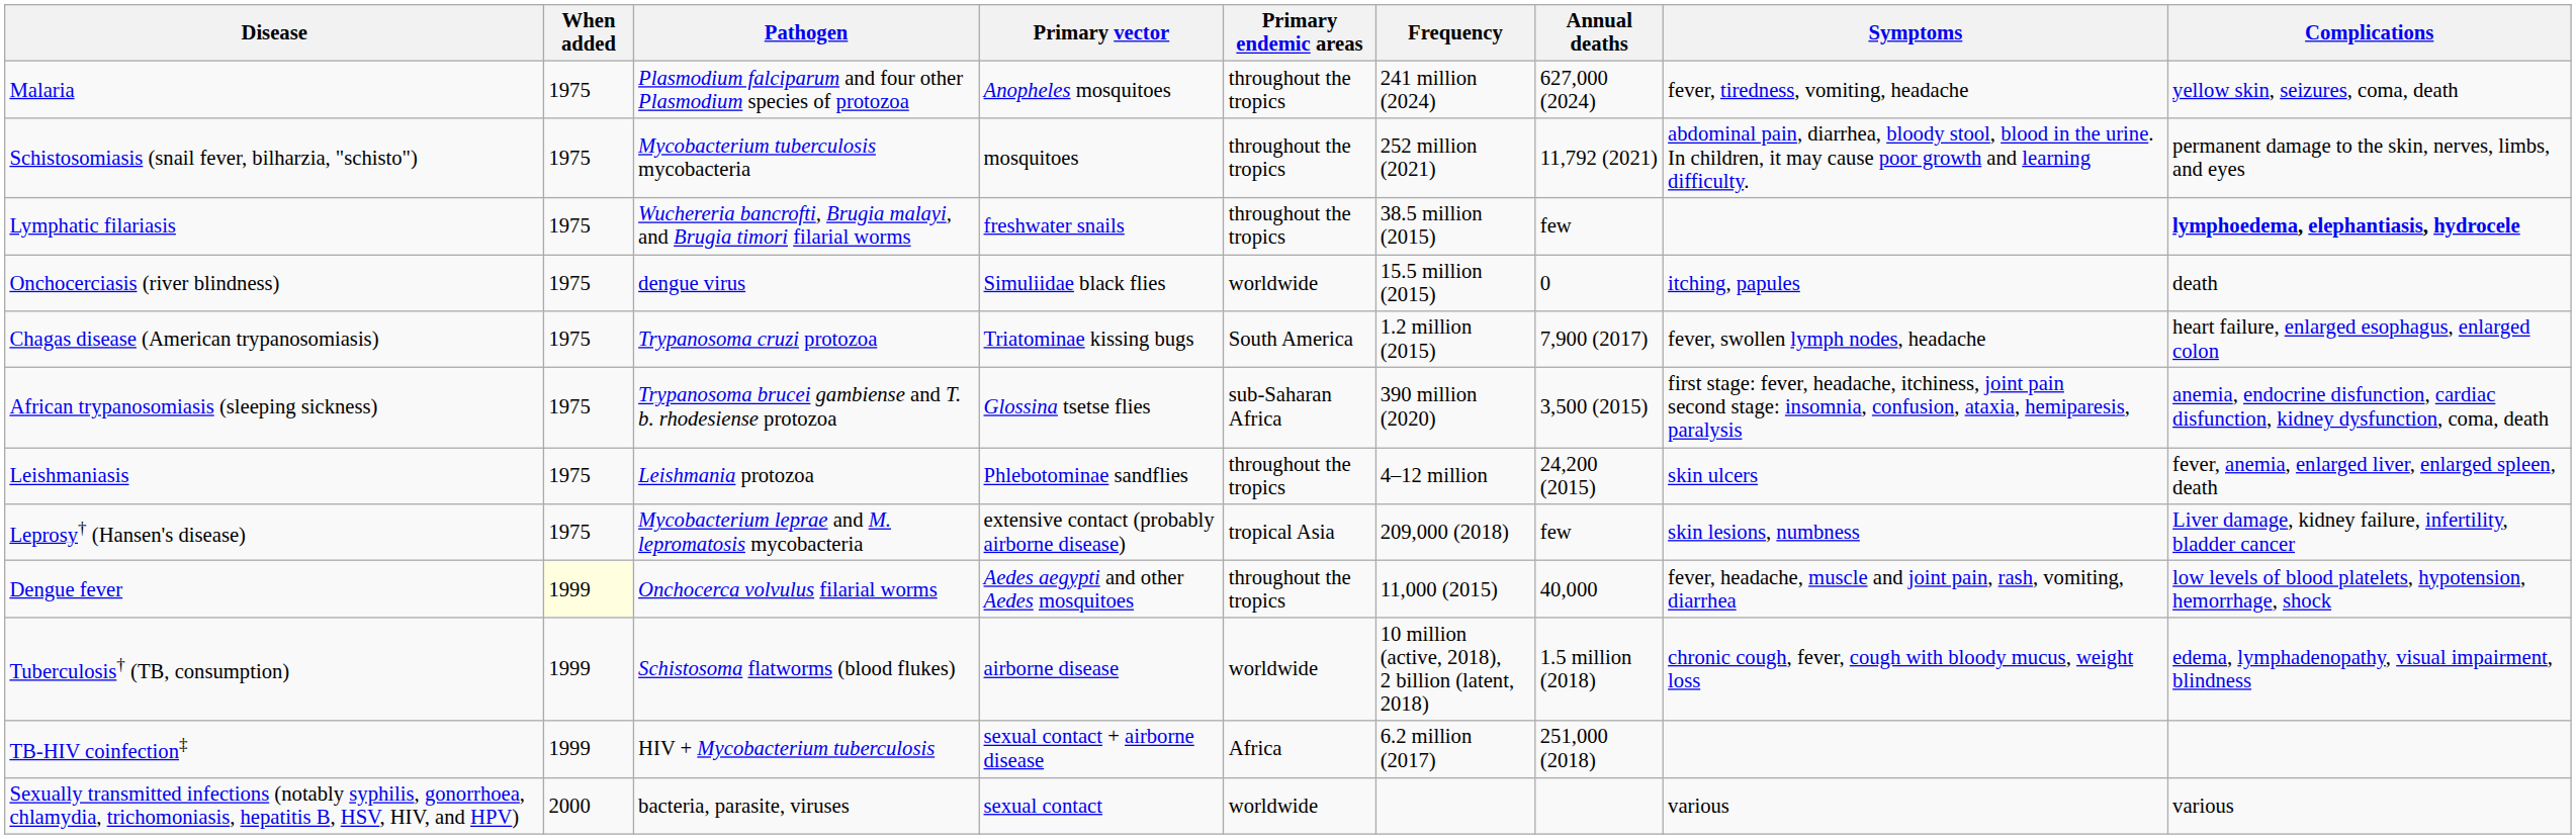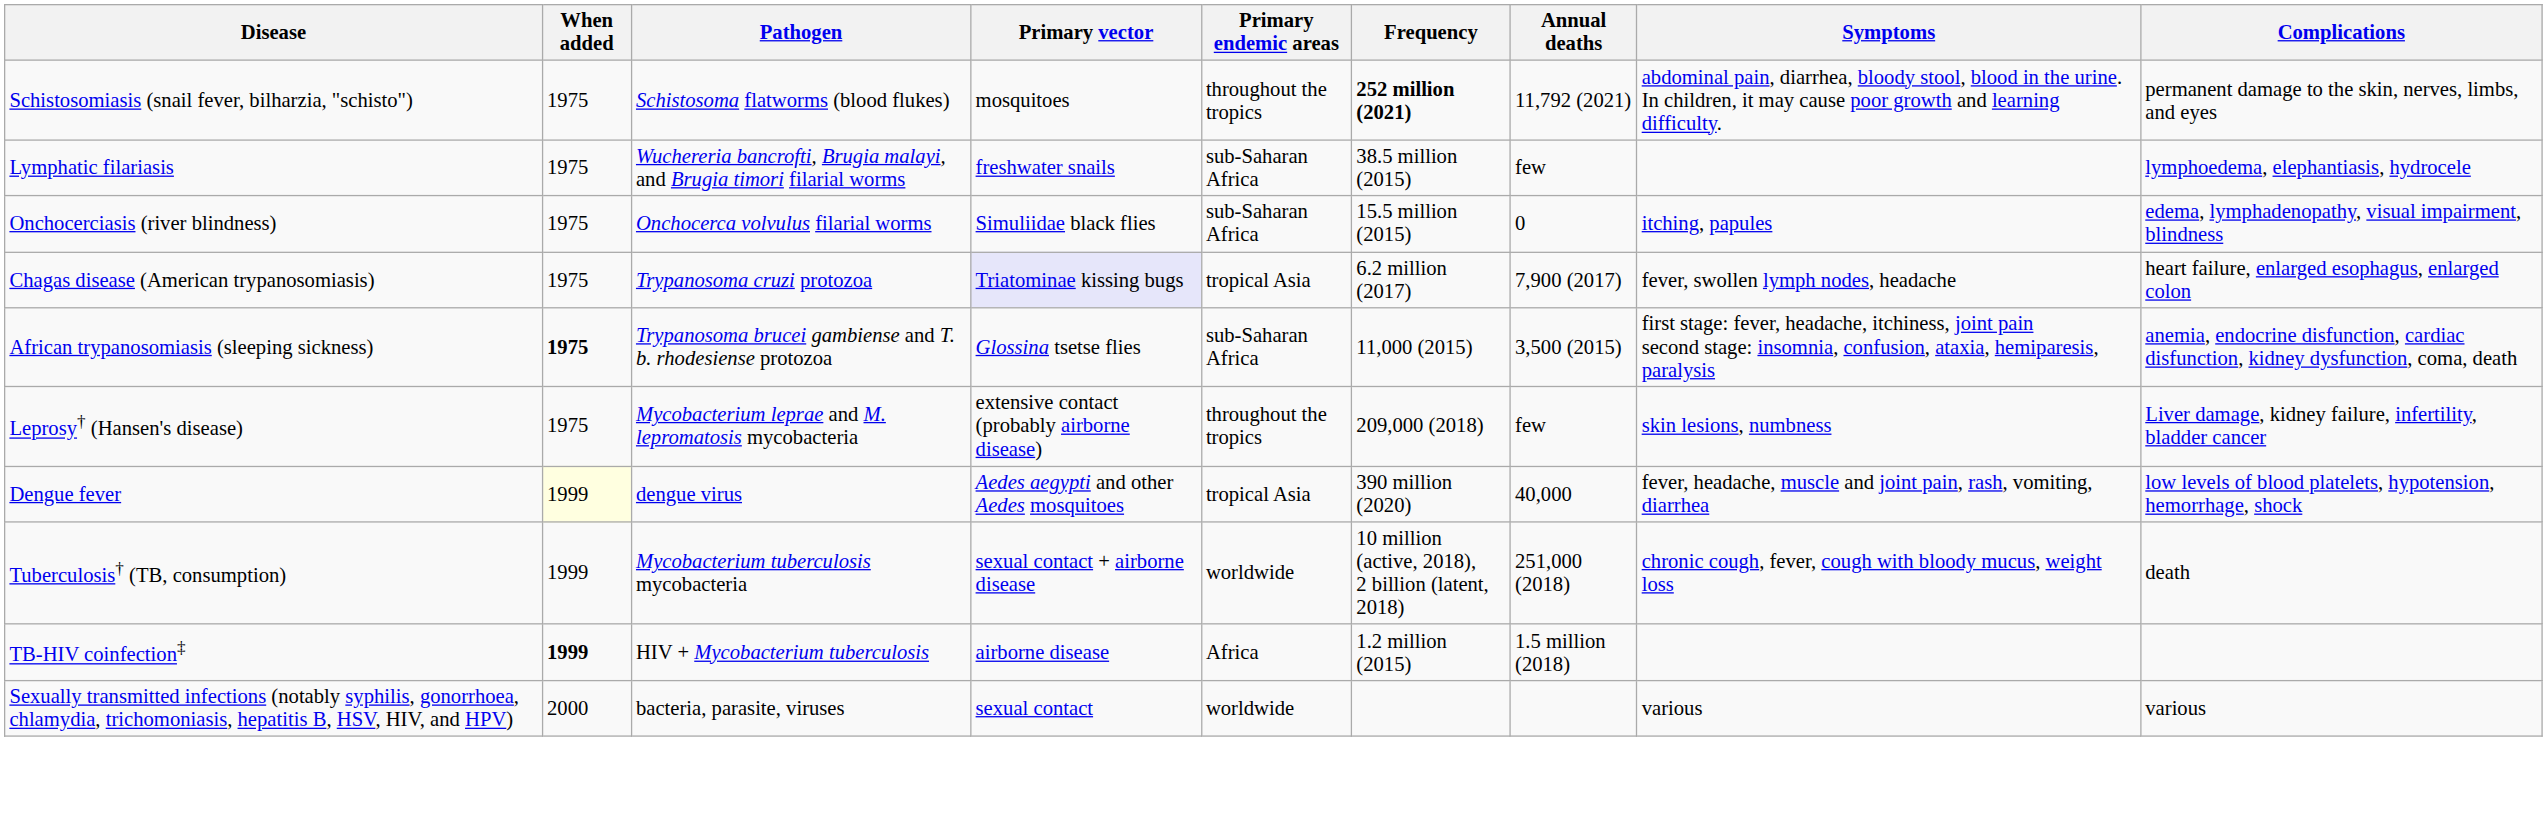- row: Malaria | 1975 | Plasmodium falciparum and four other Plasmodium species of protozoa | Anopheles mosquitoes | throughout the tropics | 241 million (2024) | 627,000 (2024) | fever, tiredness, vomiting, headache | yellow skin, seizures, coma, death
Schistosomiasis (snail fever, bilharzia, "schisto") | Pathogen: Mycobacterium tuberculosis mycobacteria -> Schistosoma flatworms (blood flukes)
Schistosomiasis (snail fever, bilharzia, "schisto") | Frequency: normal -> bold
Lymphatic filariasis | Primary endemic areas: throughout the tropics -> sub-Saharan Africa
Lymphatic filariasis | Complications: bold -> normal
Onchocerciasis (river blindness) | Pathogen: dengue virus -> Onchocerca volvulus filarial worms
Onchocerciasis (river blindness) | Primary endemic areas: worldwide -> sub-Saharan Africa
Onchocerciasis (river blindness) | Complications: death -> edema, lymphadenopathy, visual impairment, blindness
Chagas disease (American trypanosomiasis) | Primary vector: no background -> lavender background
Chagas disease (American trypanosomiasis) | Primary endemic areas: South America -> tropical Asia
Chagas disease (American trypanosomiasis) | Frequency: 1.2 million (2015) -> 6.2 million (2017)
African trypanosomiasis (sleeping sickness) | When added: normal -> bold
African trypanosomiasis (sleeping sickness) | Frequency: 390 million (2020) -> 11,000 (2015)
- row: Leishmaniasis | 1975 | Leishmania protozoa | Phlebotominae sandflies | throughout the tropics | 4–12 million | 24,200 (2015) | skin ulcers | fever, anemia, enlarged liver, enlarged spleen, death
Leprosy† (Hansen's disease) | Primary endemic areas: tropical Asia -> throughout the tropics
Dengue fever | Pathogen: Onchocerca volvulus filarial worms -> dengue virus
Dengue fever | Primary endemic areas: throughout the tropics -> tropical Asia
Dengue fever | Frequency: 11,000 (2015) -> 390 million (2020)
Tuberculosis† (TB, consumption) | Pathogen: Schistosoma flatworms (blood flukes) -> Mycobacterium tuberculosis mycobacteria
Tuberculosis† (TB, consumption) | Primary vector: airborne disease -> sexual contact + airborne disease
Tuberculosis† (TB, consumption) | Annual deaths: 1.5 million (2018) -> 251,000 (2018)
Tuberculosis† (TB, consumption) | Complications: edema, lymphadenopathy, visual impairment, blindness -> death
TB-HIV coinfection‡ | When added: normal -> bold
TB-HIV coinfection‡ | Primary vector: sexual contact + airborne disease -> airborne disease
TB-HIV coinfection‡ | Frequency: 6.2 million (2017) -> 1.2 million (2015)
TB-HIV coinfection‡ | Annual deaths: 251,000 (2018) -> 1.5 million (2018)
